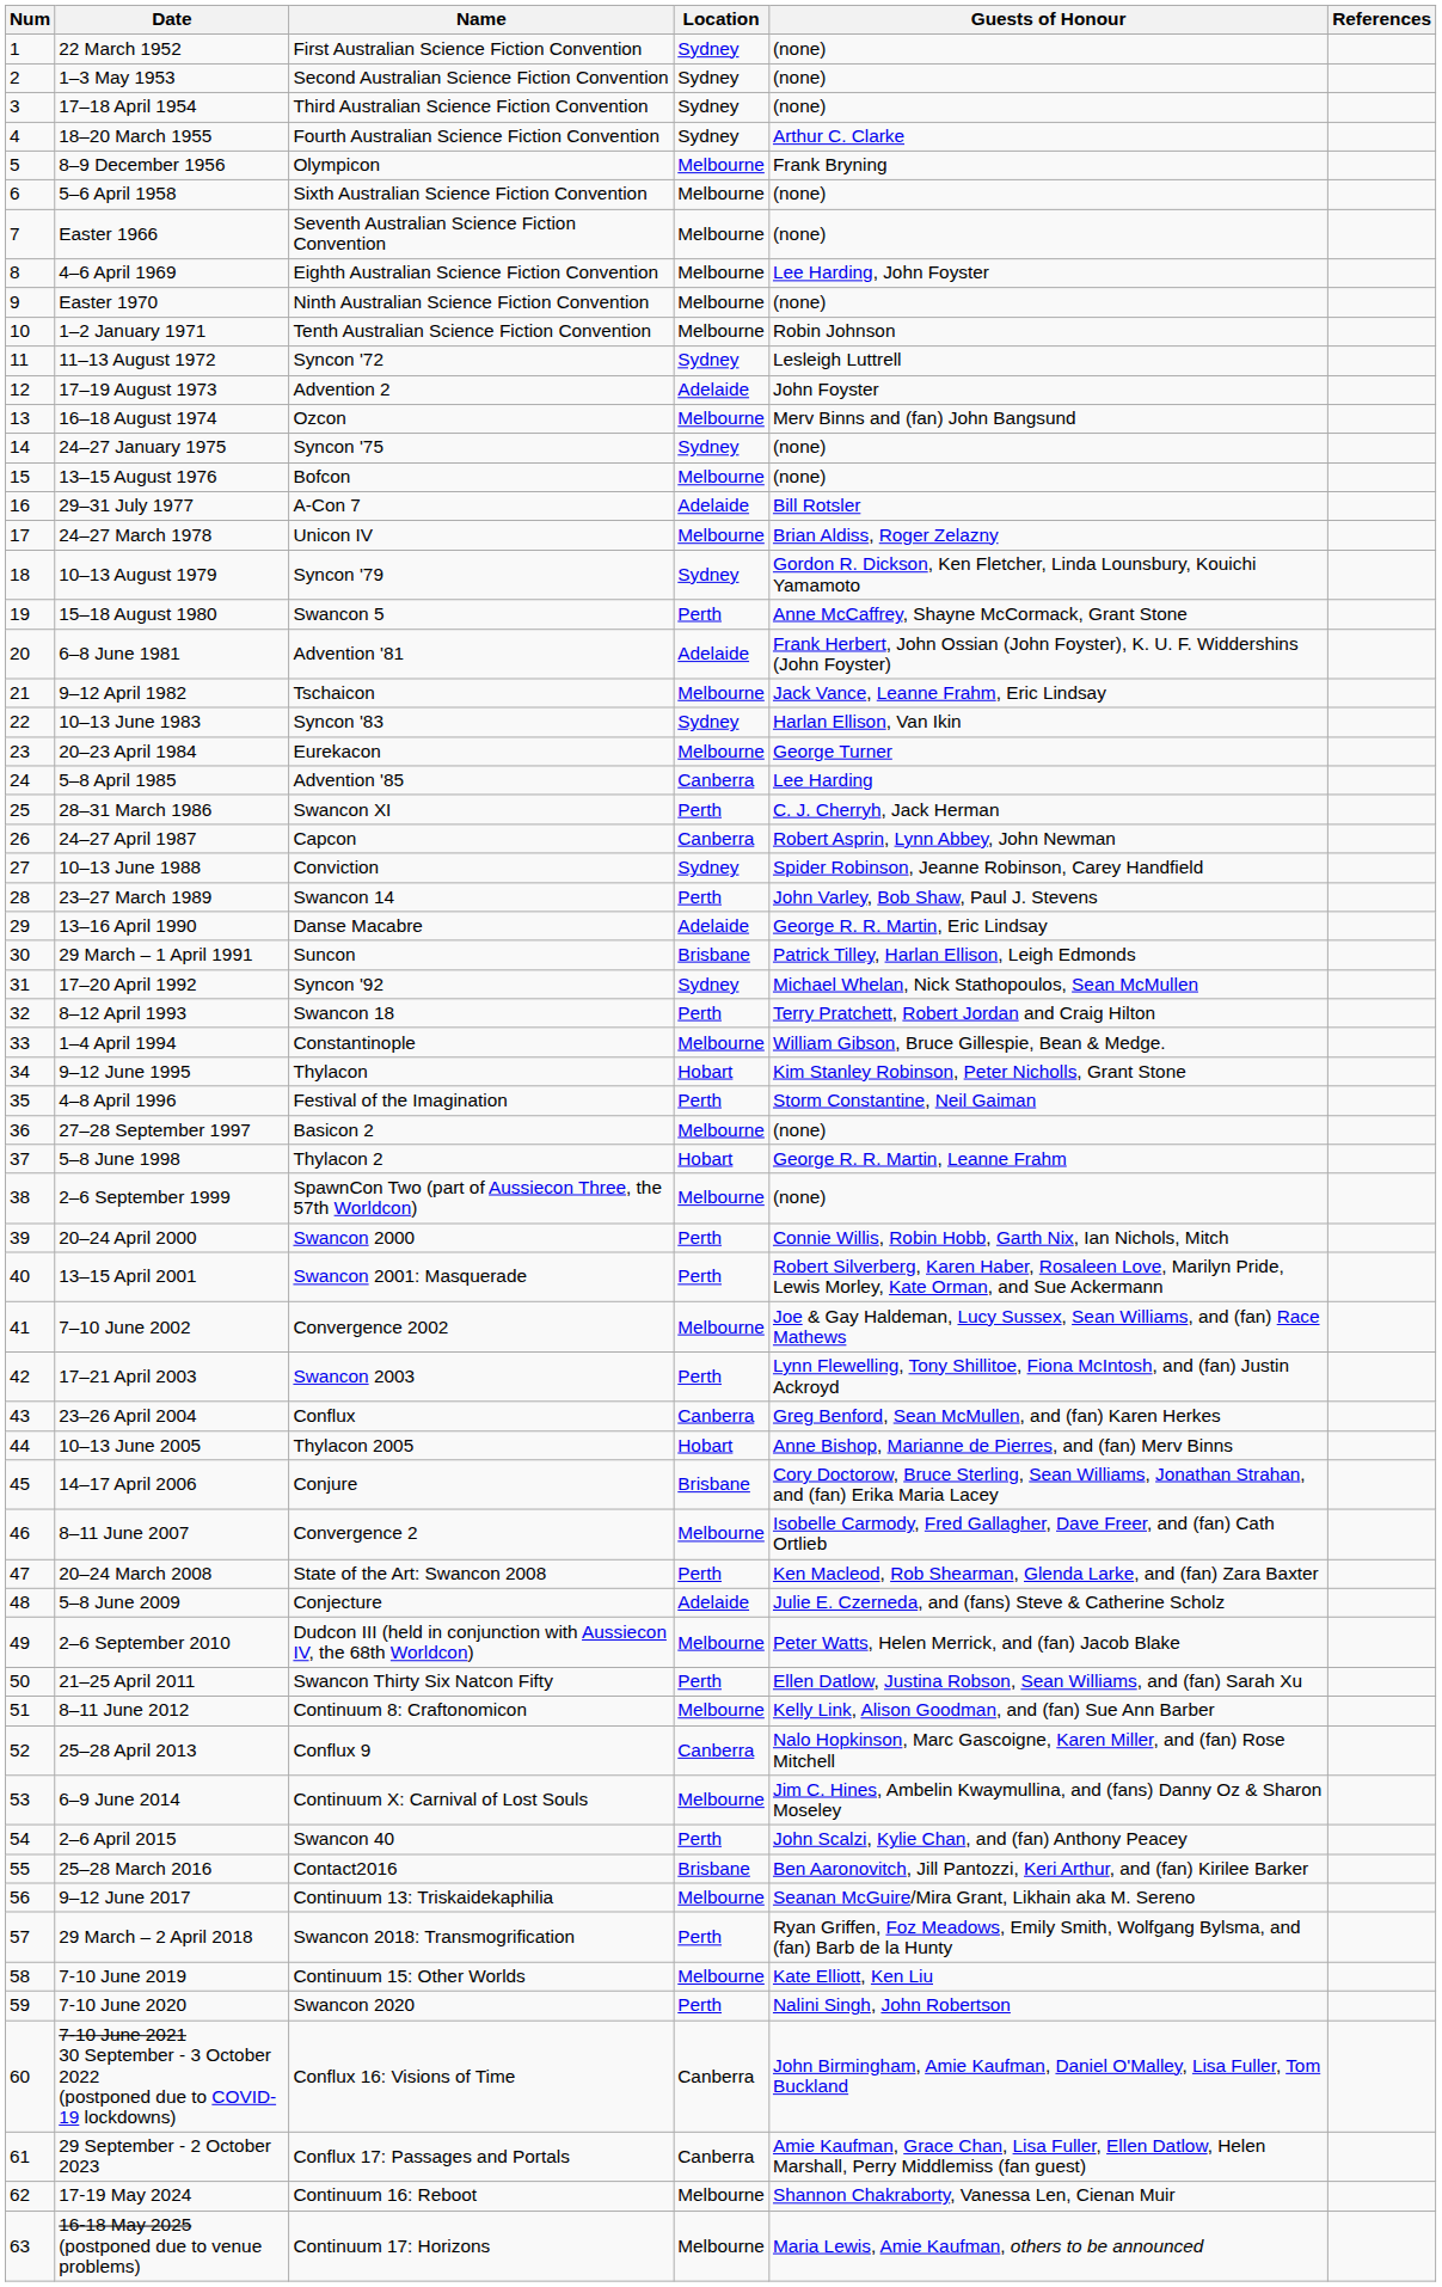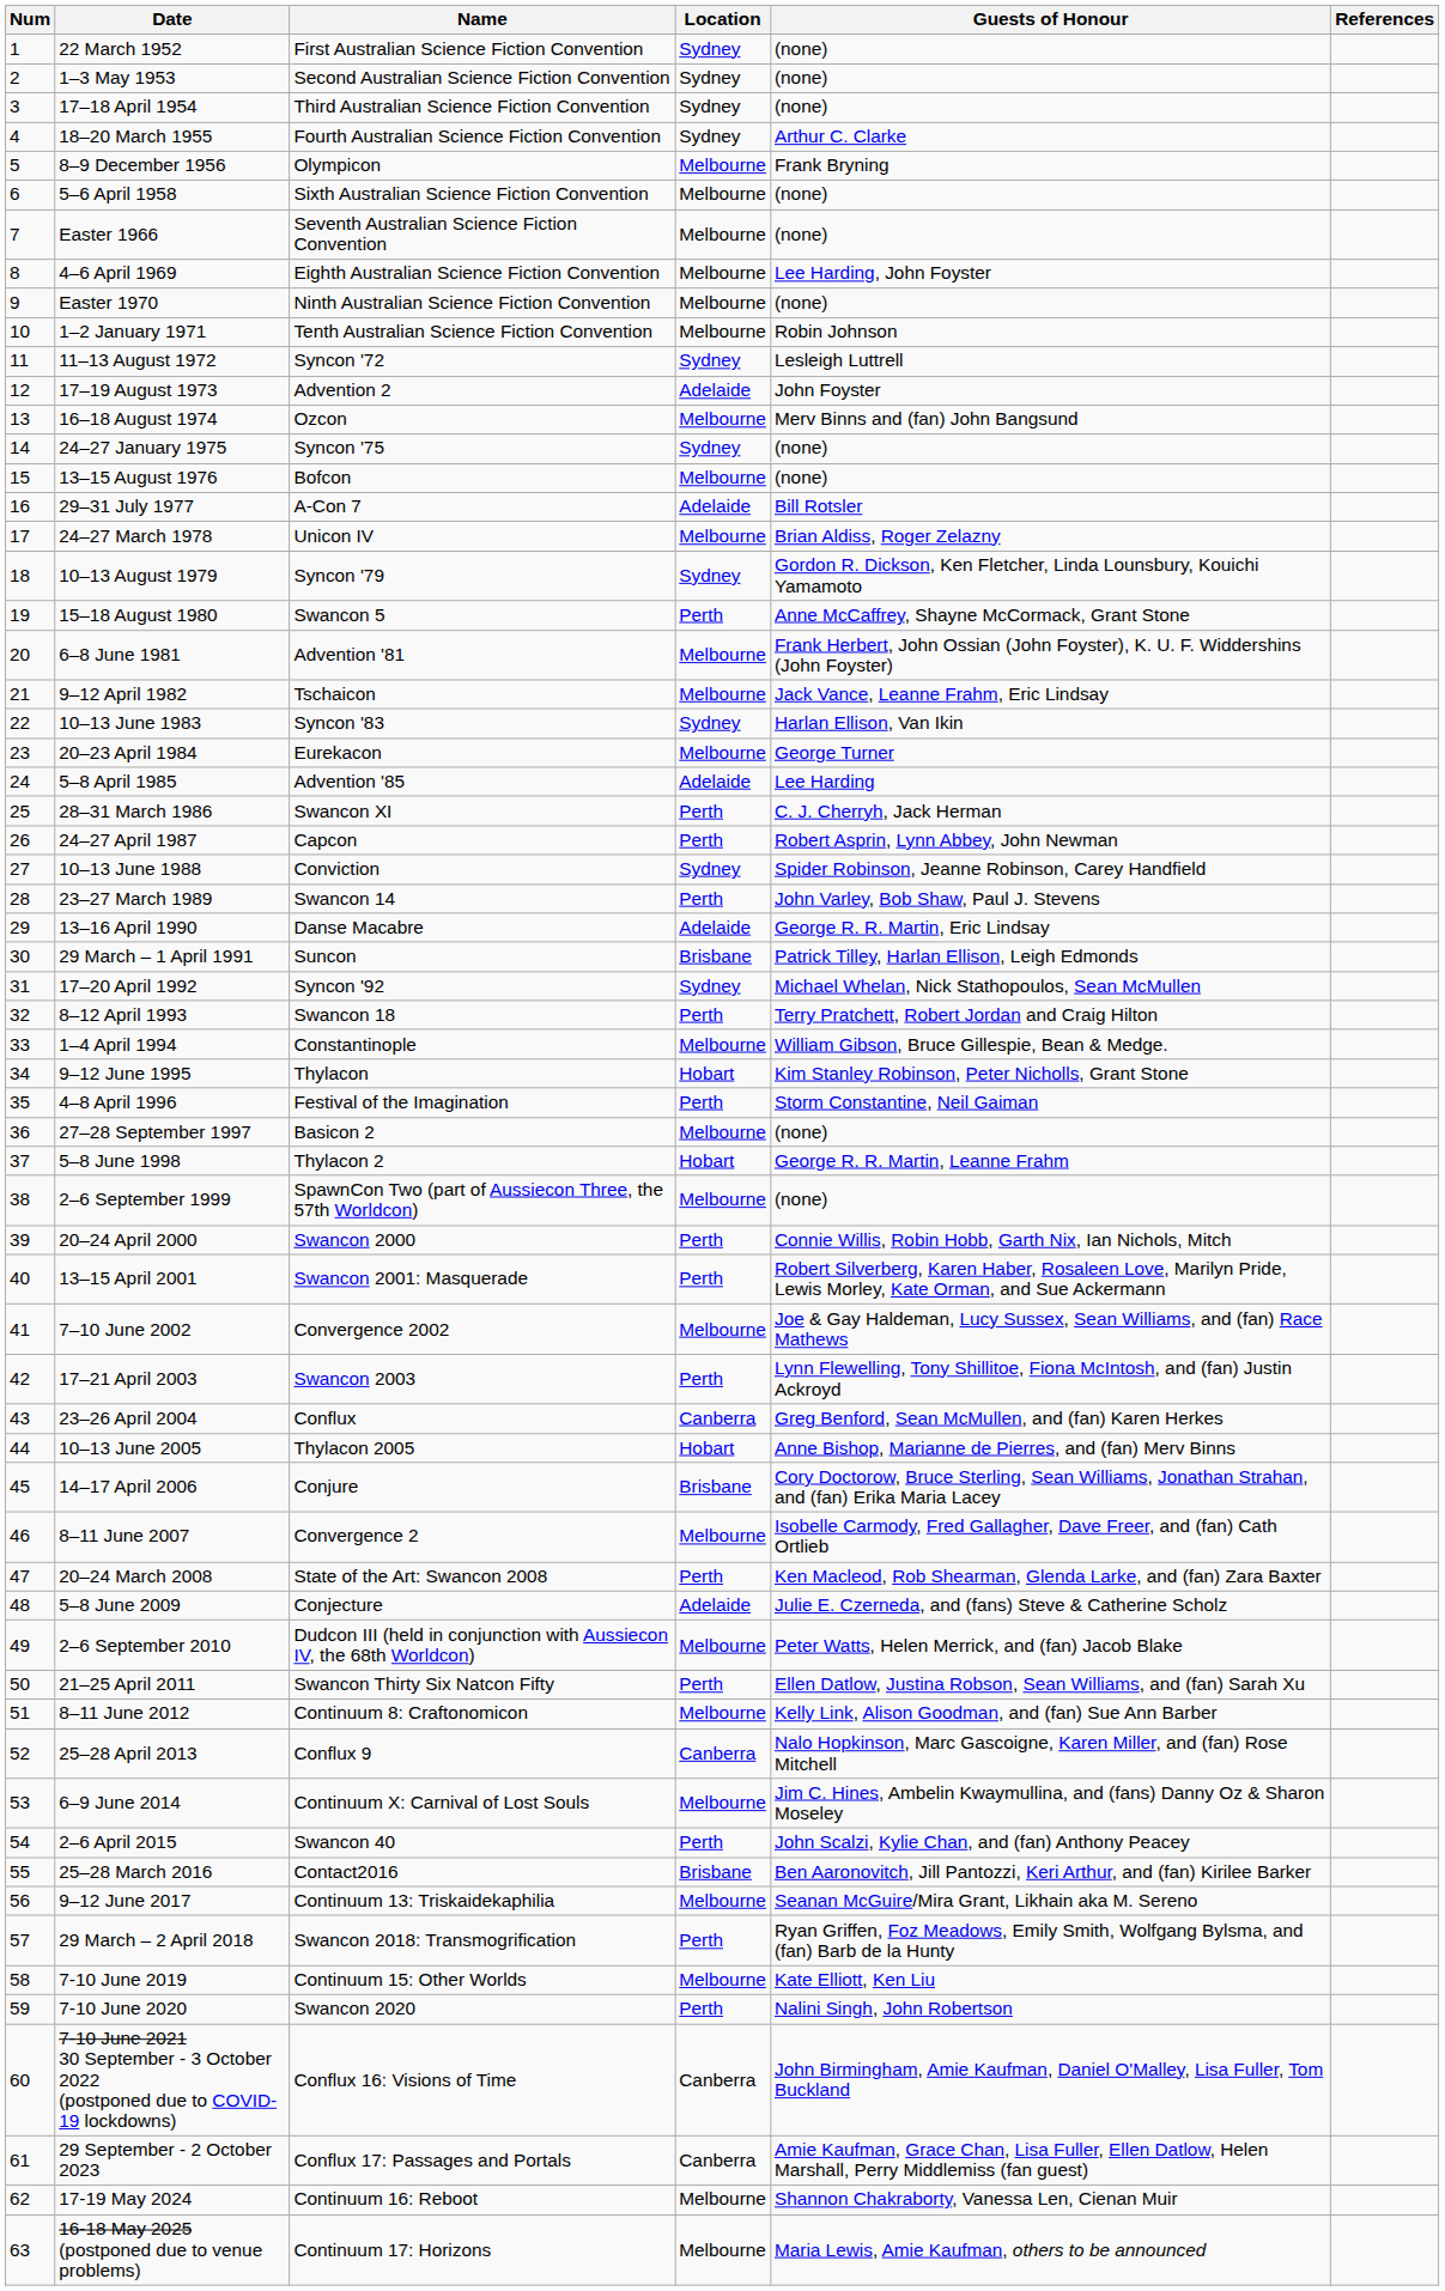6–8 June 1981 | Location: Adelaide -> Melbourne
5–8 April 1985 | Location: Canberra -> Adelaide
24–27 April 1987 | Location: Canberra -> Perth
